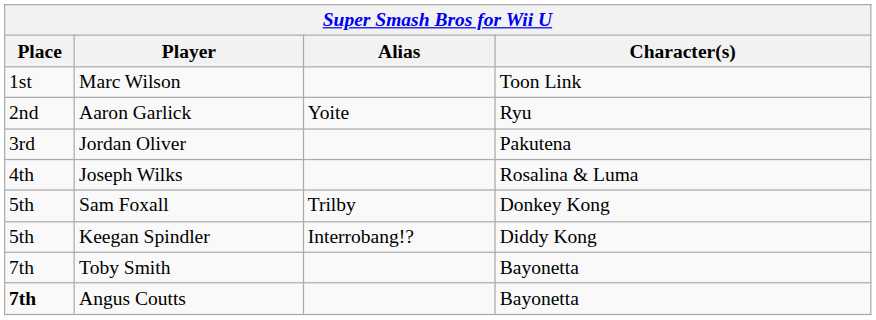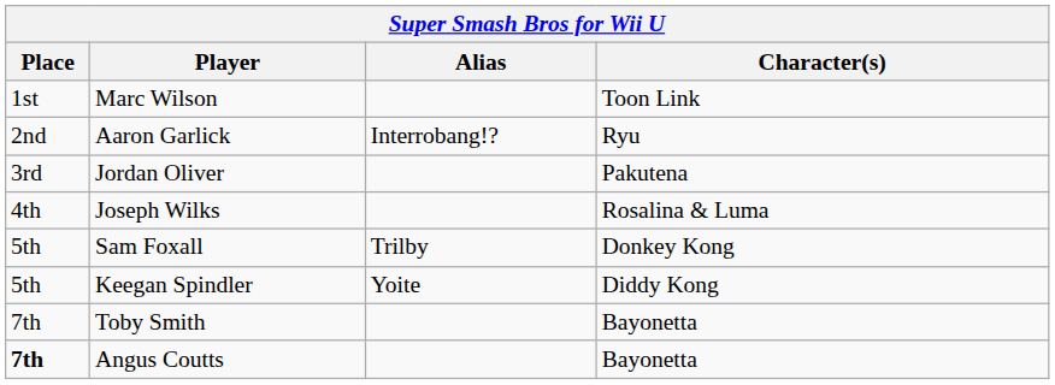Aaron Garlick | Alias: Yoite -> Interrobang!?
Keegan Spindler | Alias: Interrobang!? -> Yoite
